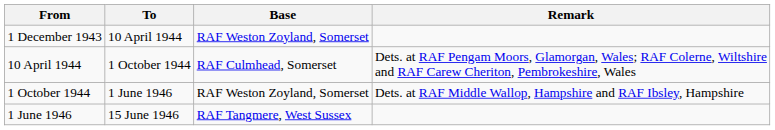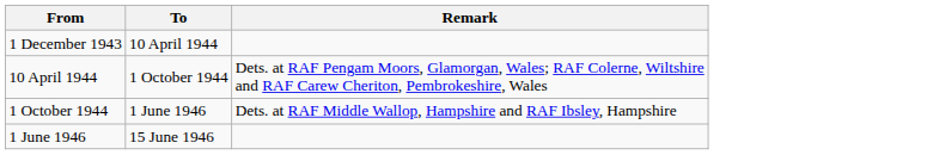- column: Base | RAF Weston Zoyland, Somerset | RAF Culmhead, Somerset | RAF Weston Zoyland, Somerset | RAF Tangmere, West Sussex
